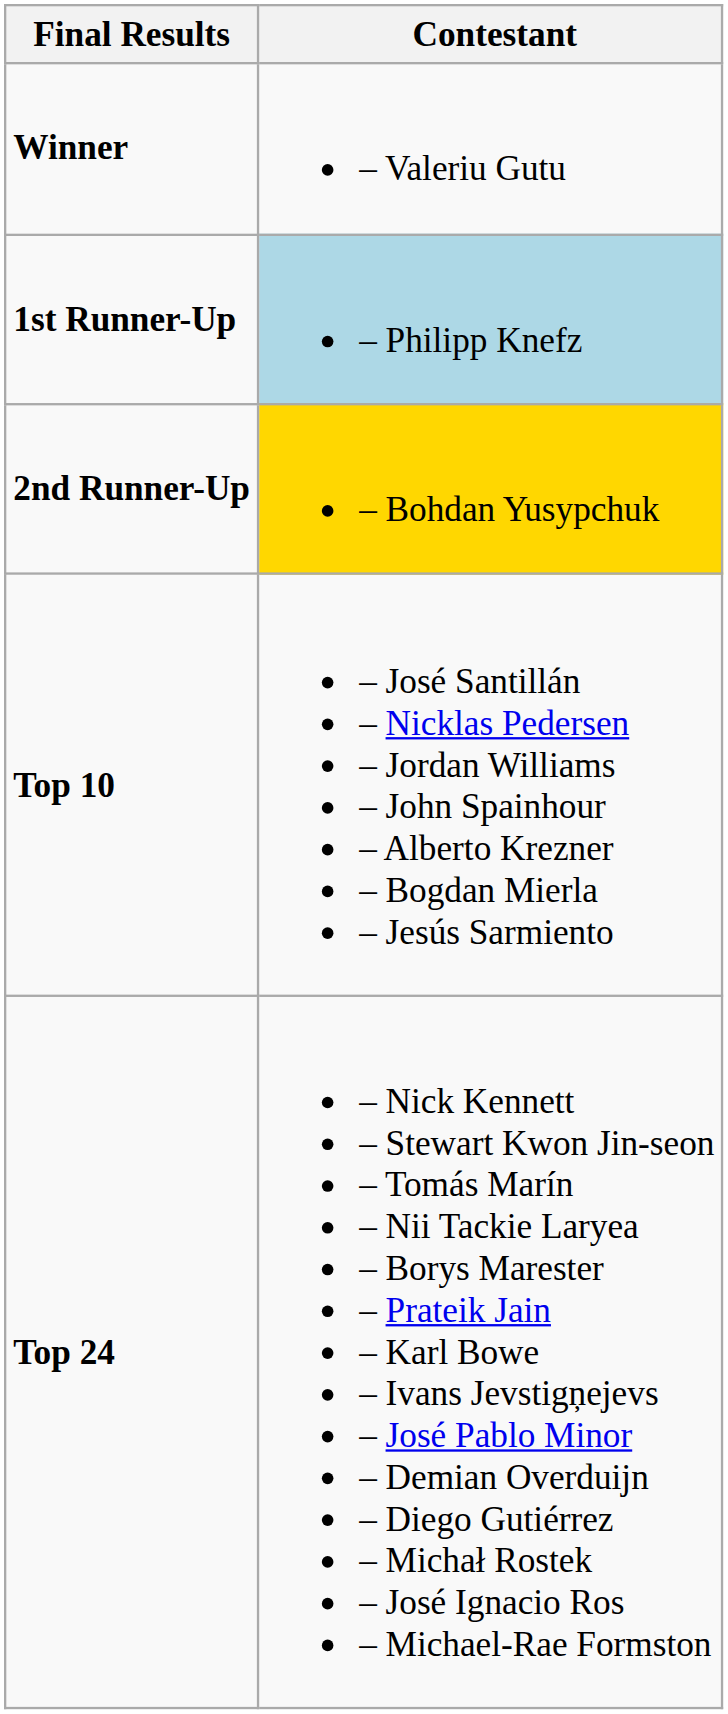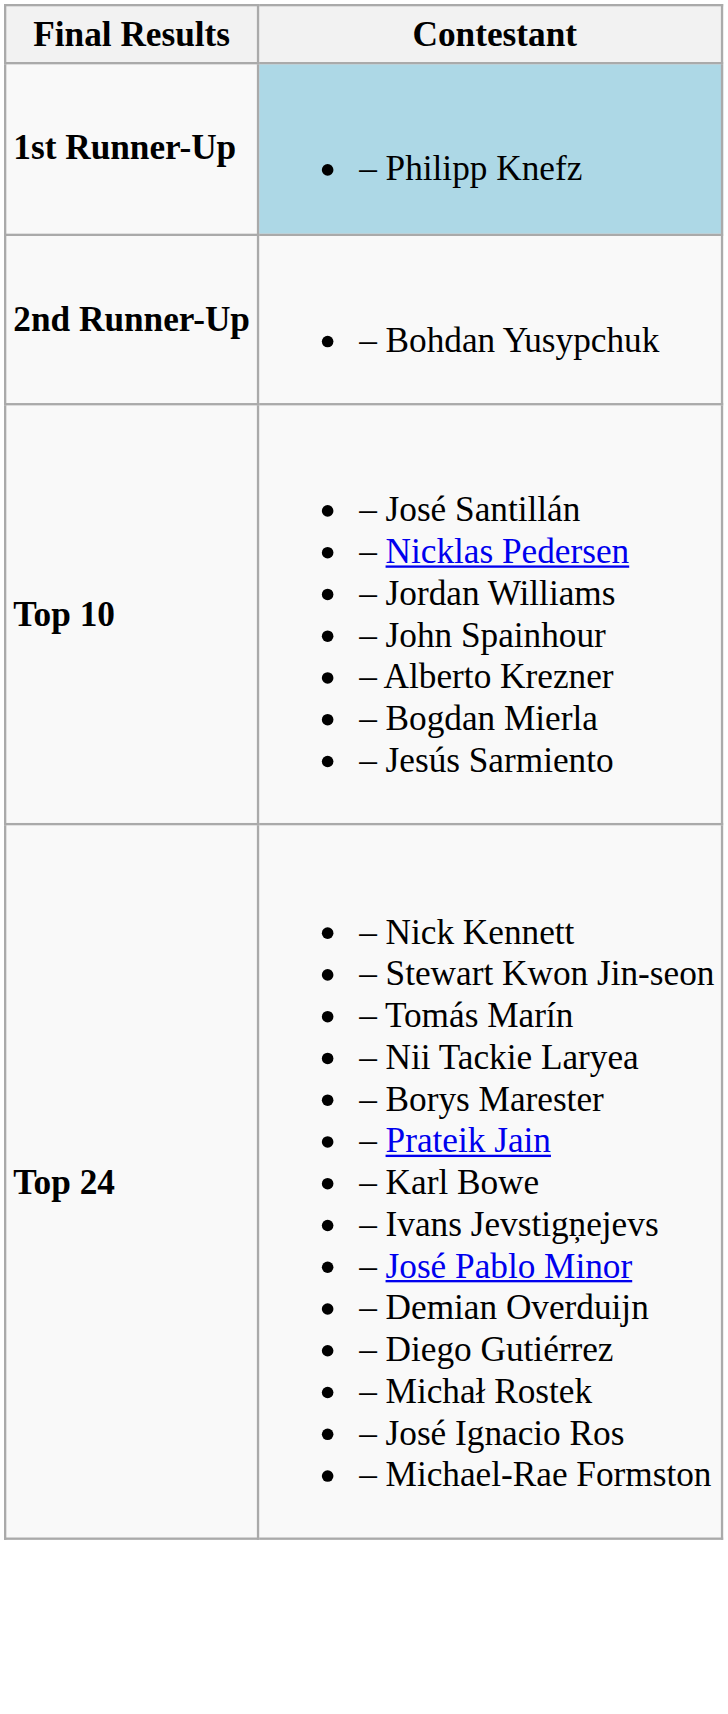- row: Winner | – Valeriu Gutu
2nd Runner-Up | Contestant: gold background -> no background
